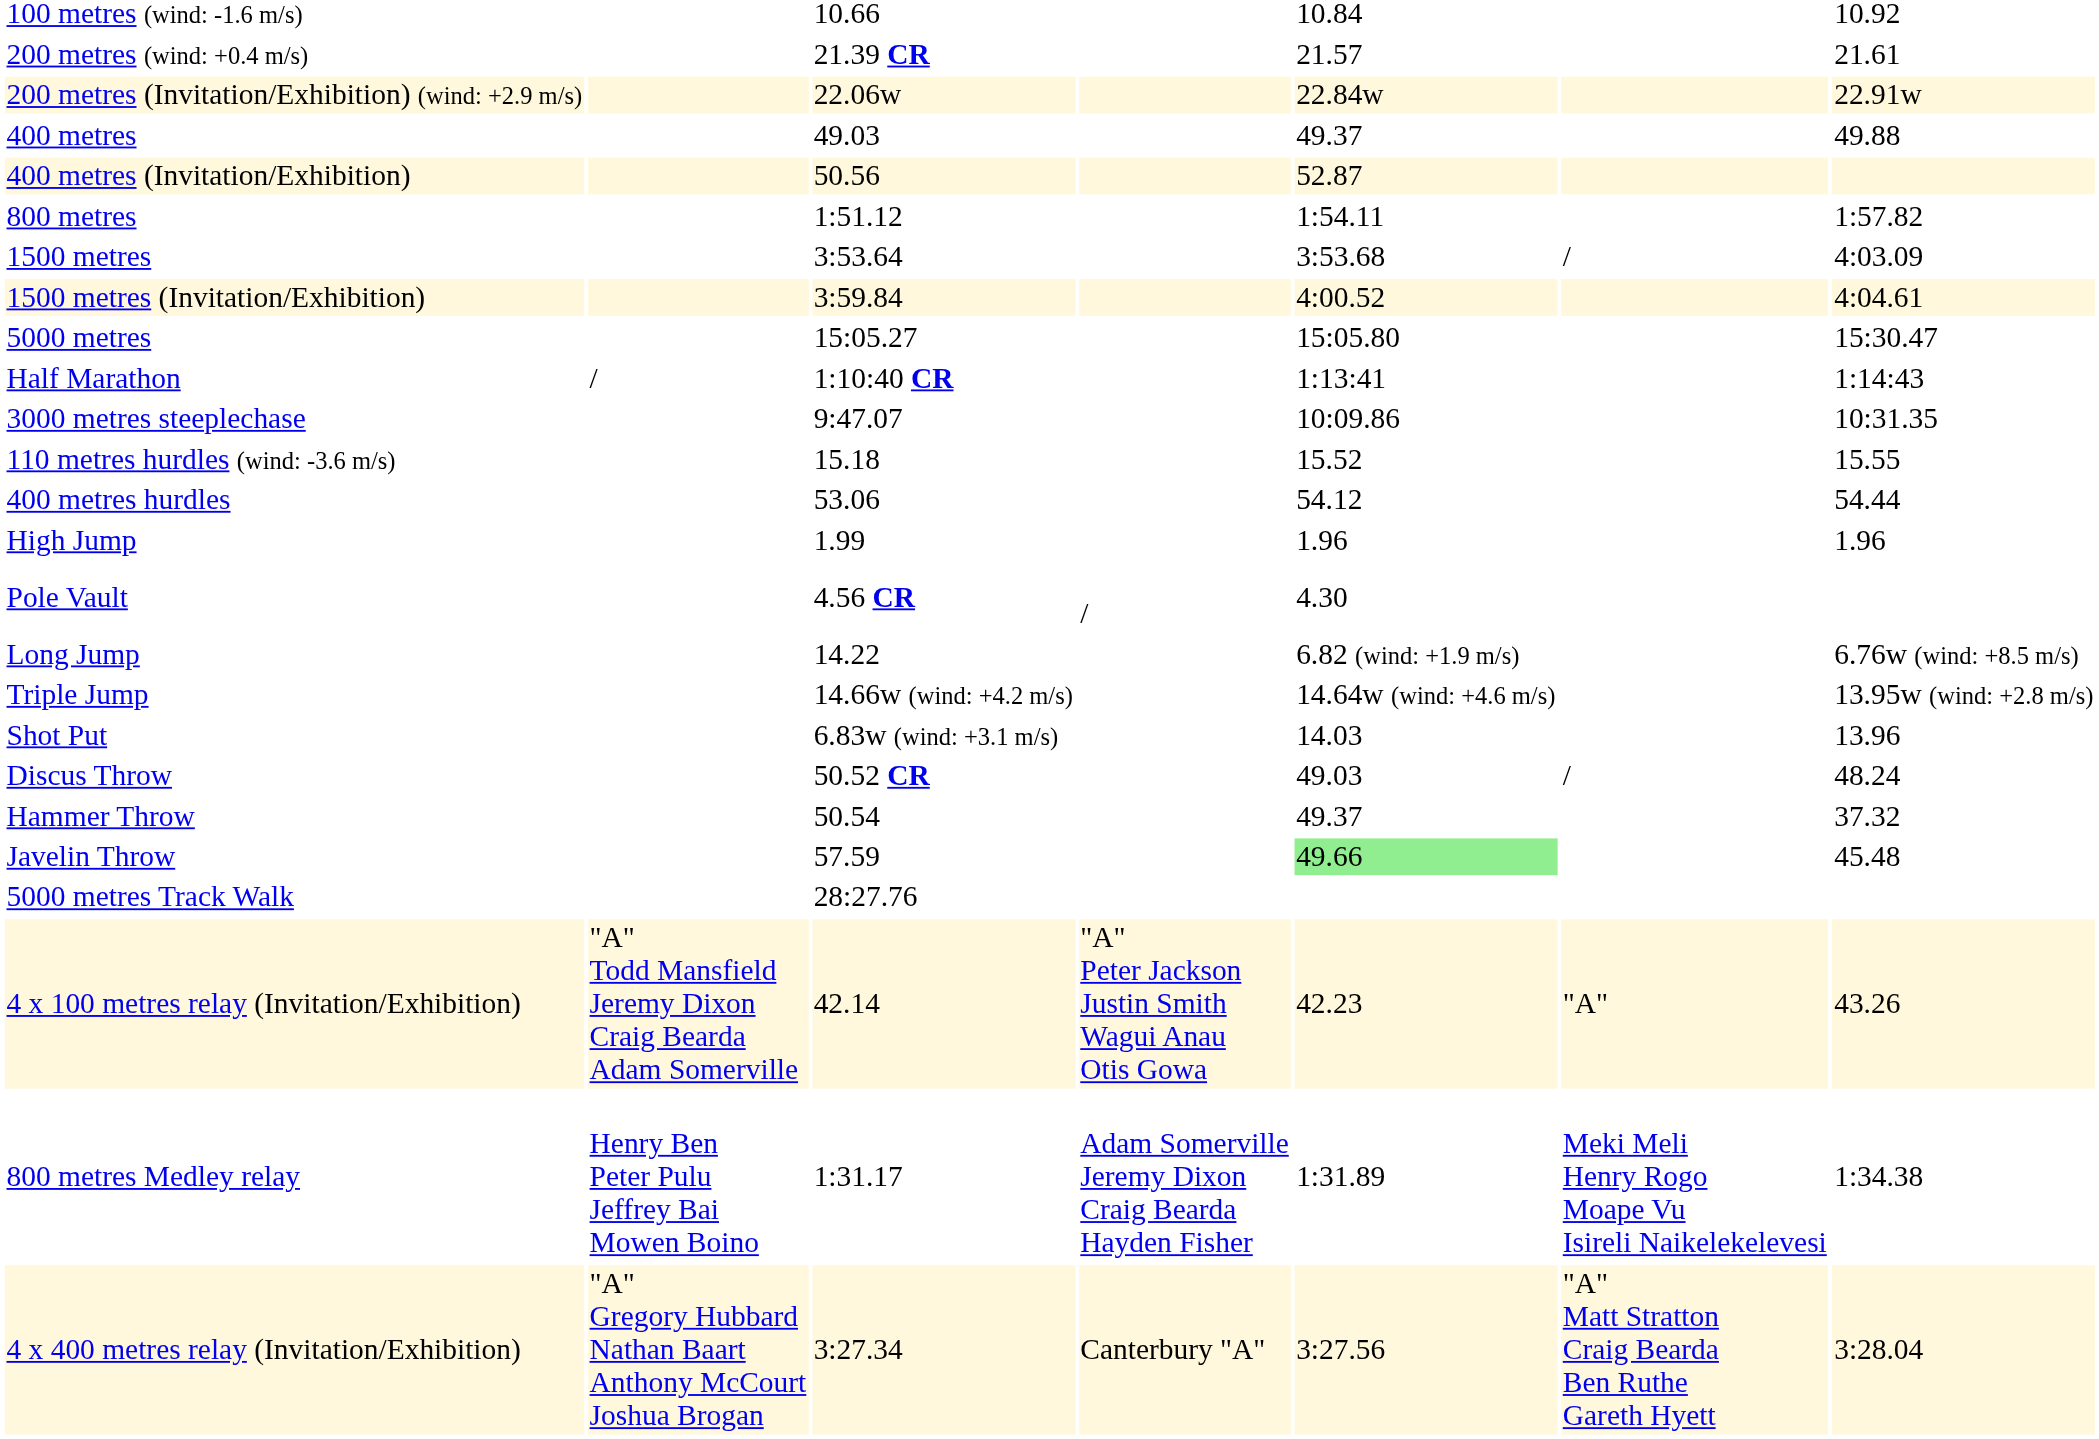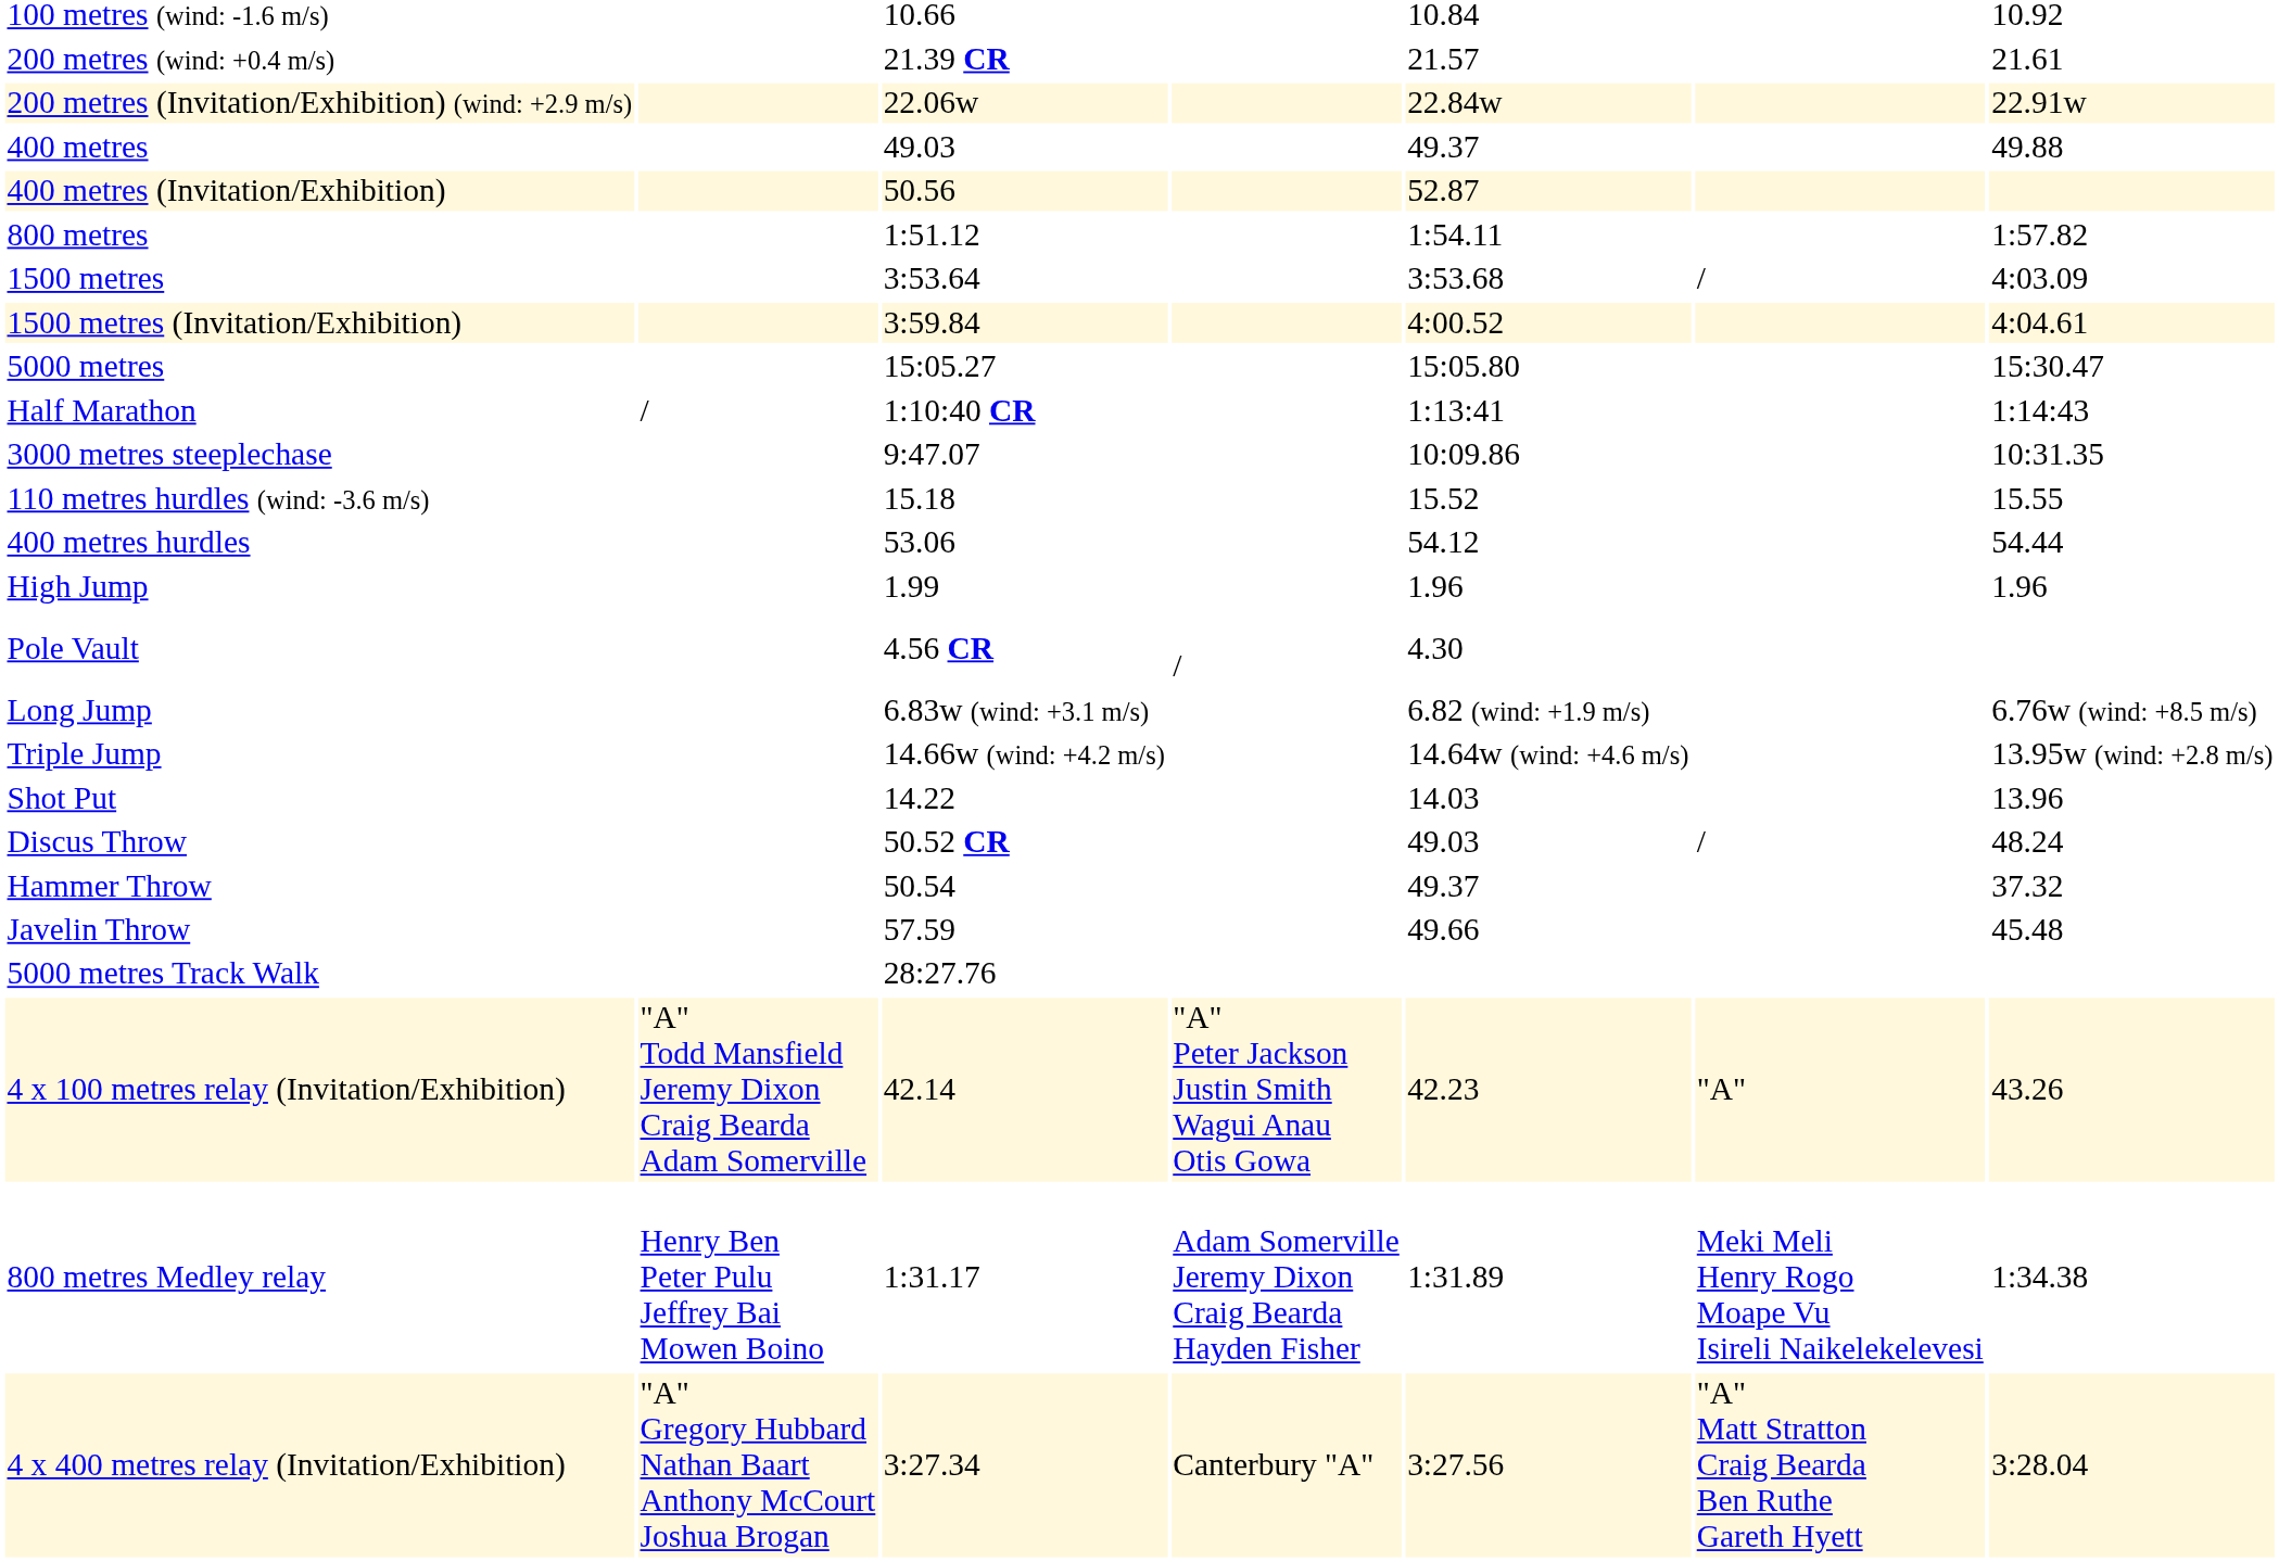Long Jump | column 3: 14.22 -> 6.83w (wind: +3.1 m/s)
Shot Put | column 3: 6.83w (wind: +3.1 m/s) -> 14.22
Javelin Throw | column 5: lightgreen background -> no background
